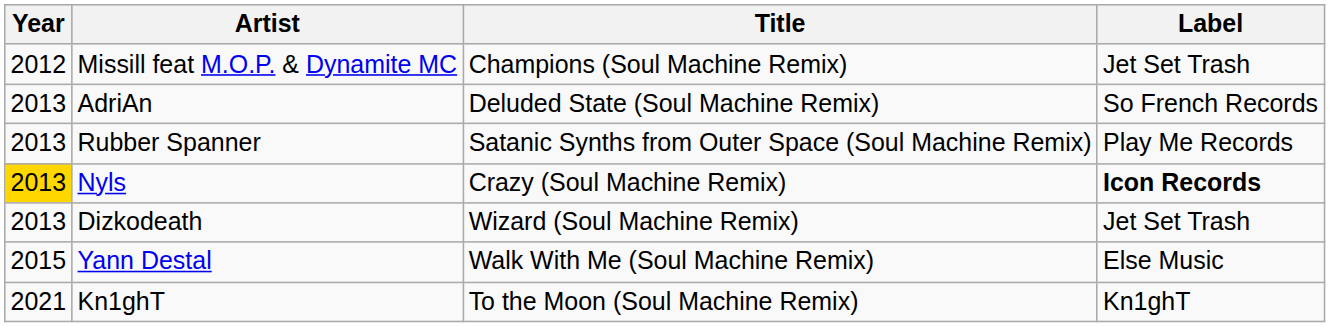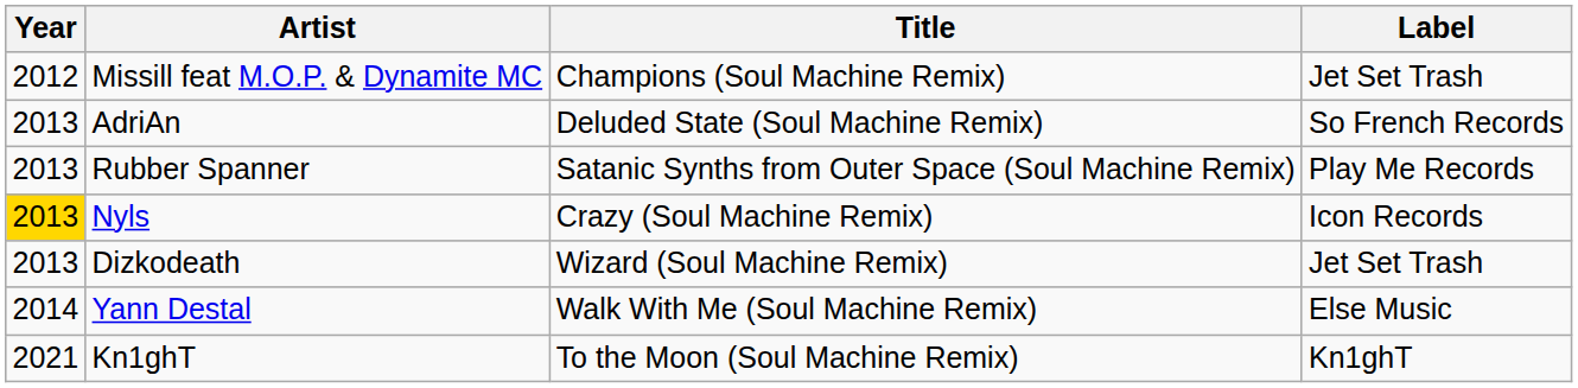Nyls | Label: bold -> normal
Yann Destal | Year: 2015 -> 2014
